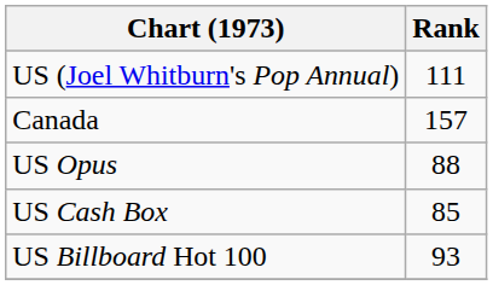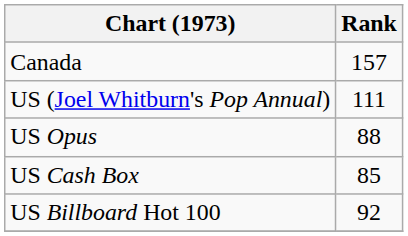rows swapped: Canada <-> US (Joel Whitburn's Pop Annual)
US Billboard Hot 100 | Rank: 93 -> 92
